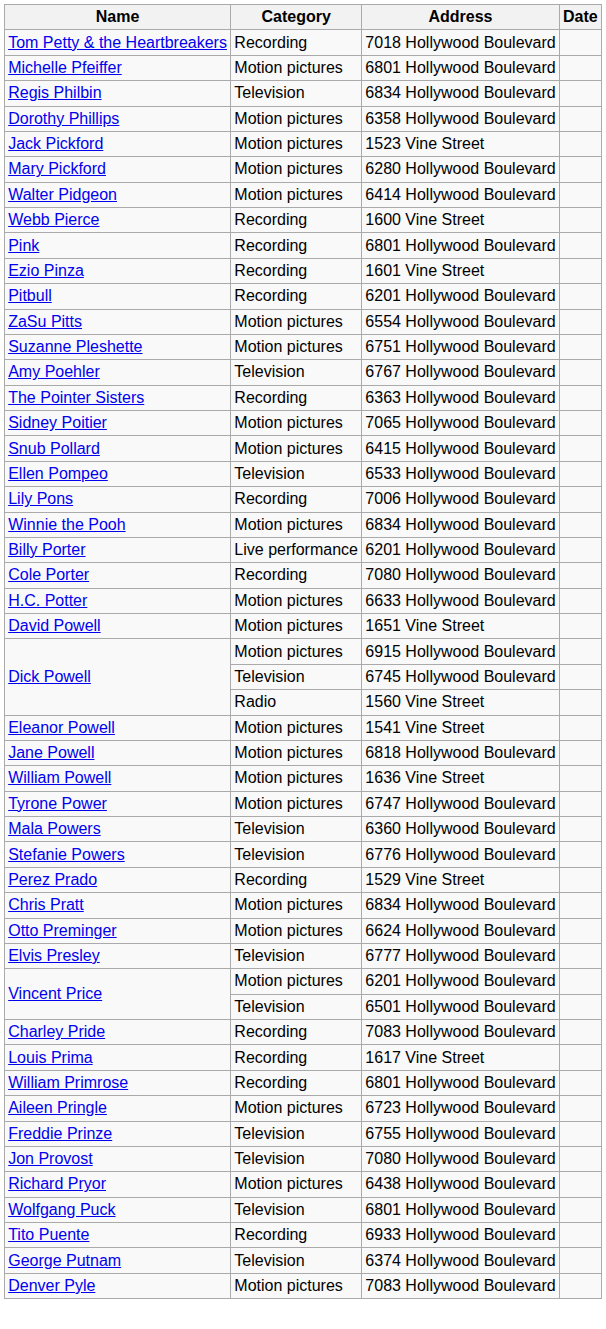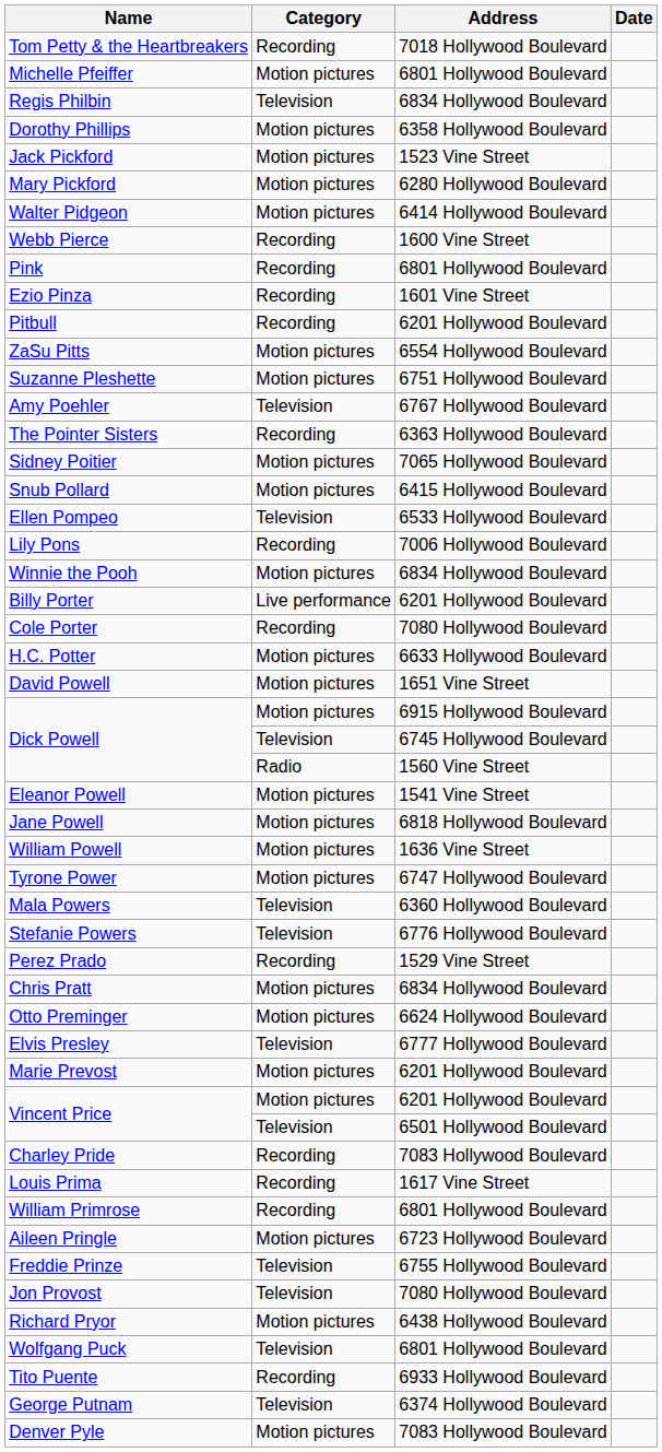+ row: Marie Prevost | Motion pictures | 6201 Hollywood Boulevard
